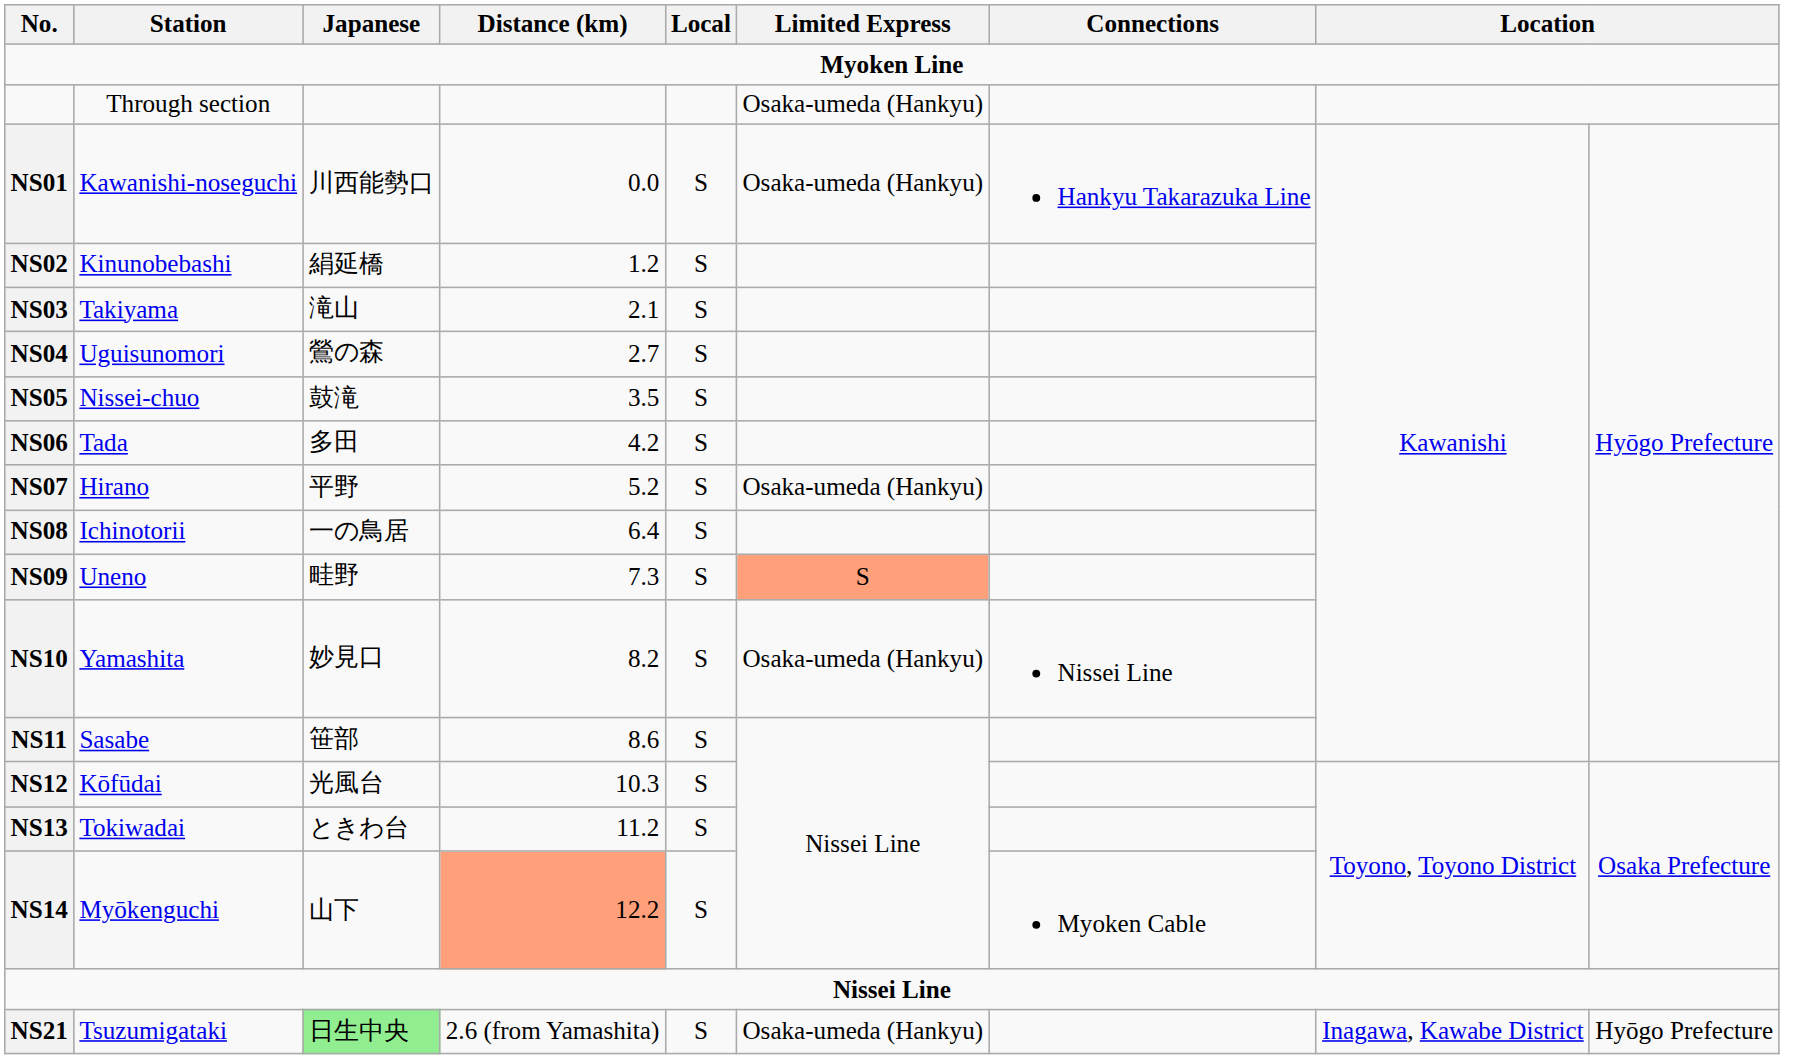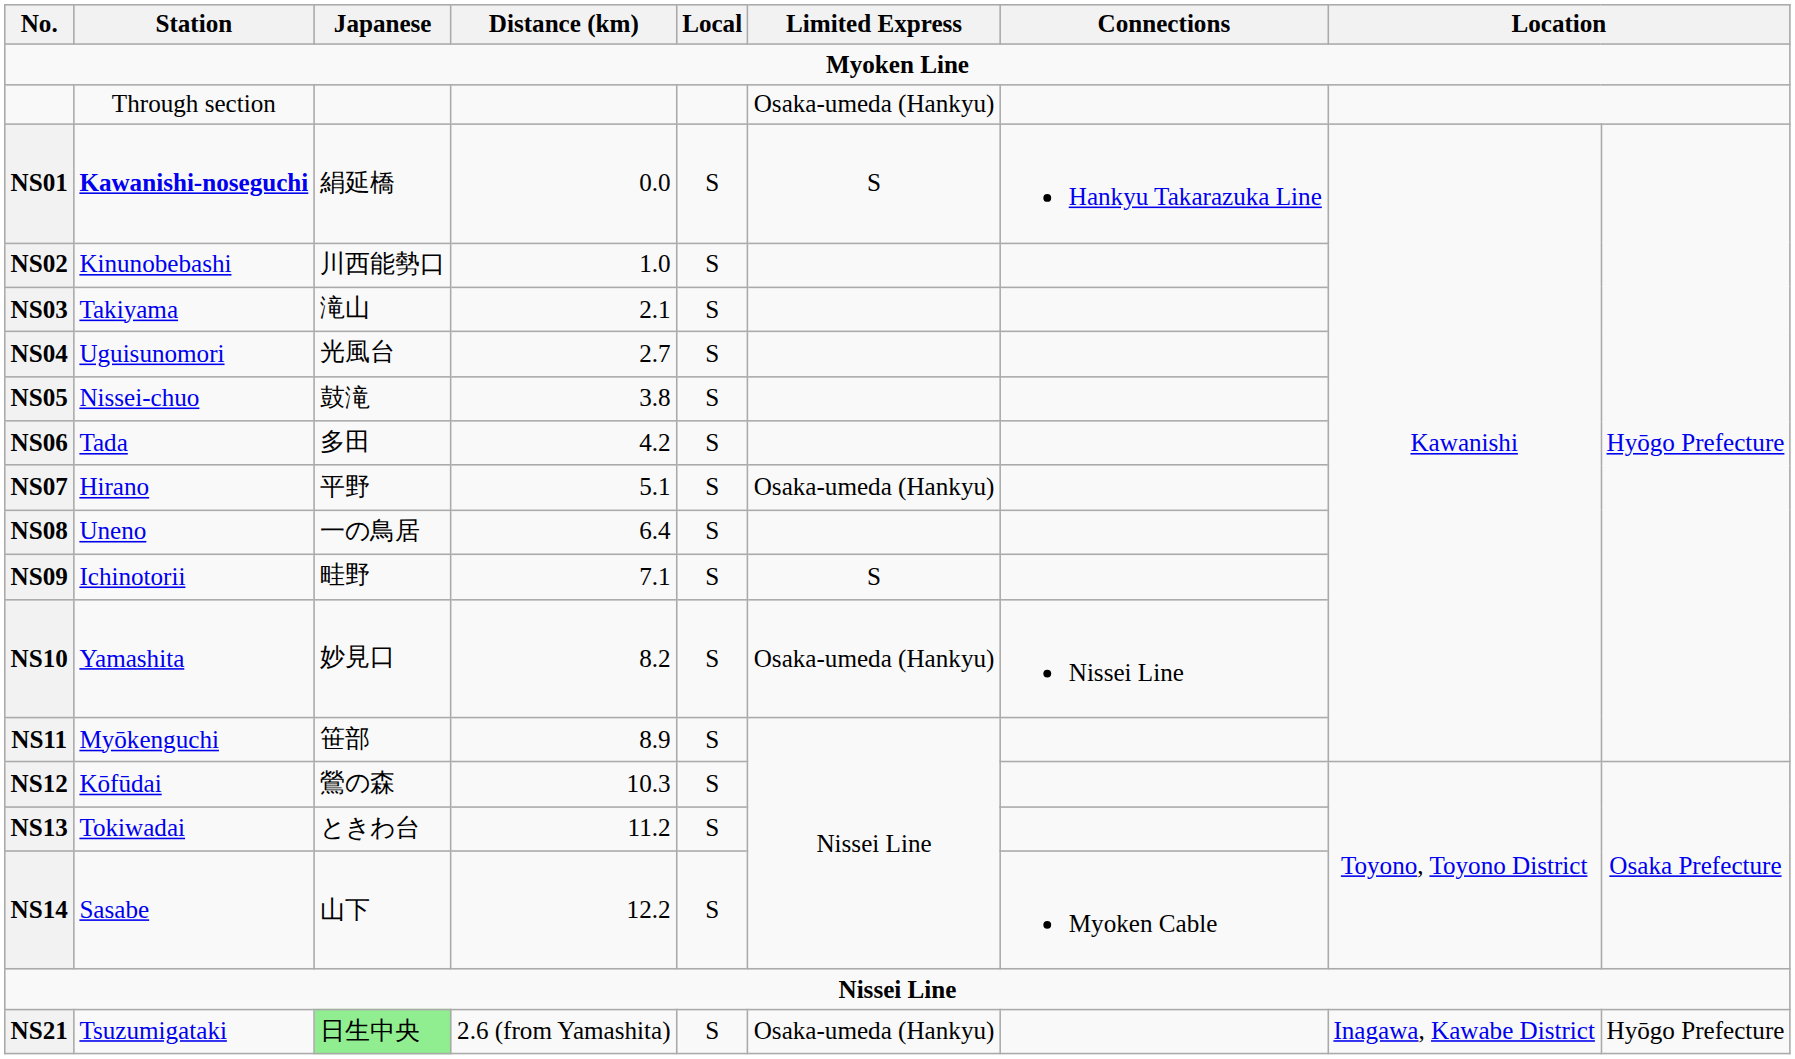NS01 | Station: normal -> bold
NS01 | Japanese: 川西能勢口 -> 絹延橋
NS01 | Limited Express: Osaka-umeda (Hankyu) -> S
NS02 | Japanese: 絹延橋 -> 川西能勢口
NS02 | Distance (km): 1.2 -> 1.0
NS04 | Japanese: 鶯の森 -> 光風台
NS05 | Distance (km): 3.5 -> 3.8
NS07 | Distance (km): 5.2 -> 5.1
NS08 | Station: Ichinotorii -> Uneno
NS09 | Station: Uneno -> Ichinotorii
NS09 | Distance (km): 7.3 -> 7.1
NS09 | Limited Express: lightsalmon background -> no background
NS11 | Station: Sasabe -> Myōkenguchi
NS11 | Distance (km): 8.6 -> 8.9
NS12 | Japanese: 光風台 -> 鶯の森
NS14 | Station: Myōkenguchi -> Sasabe
NS14 | Distance (km): lightsalmon background -> no background
